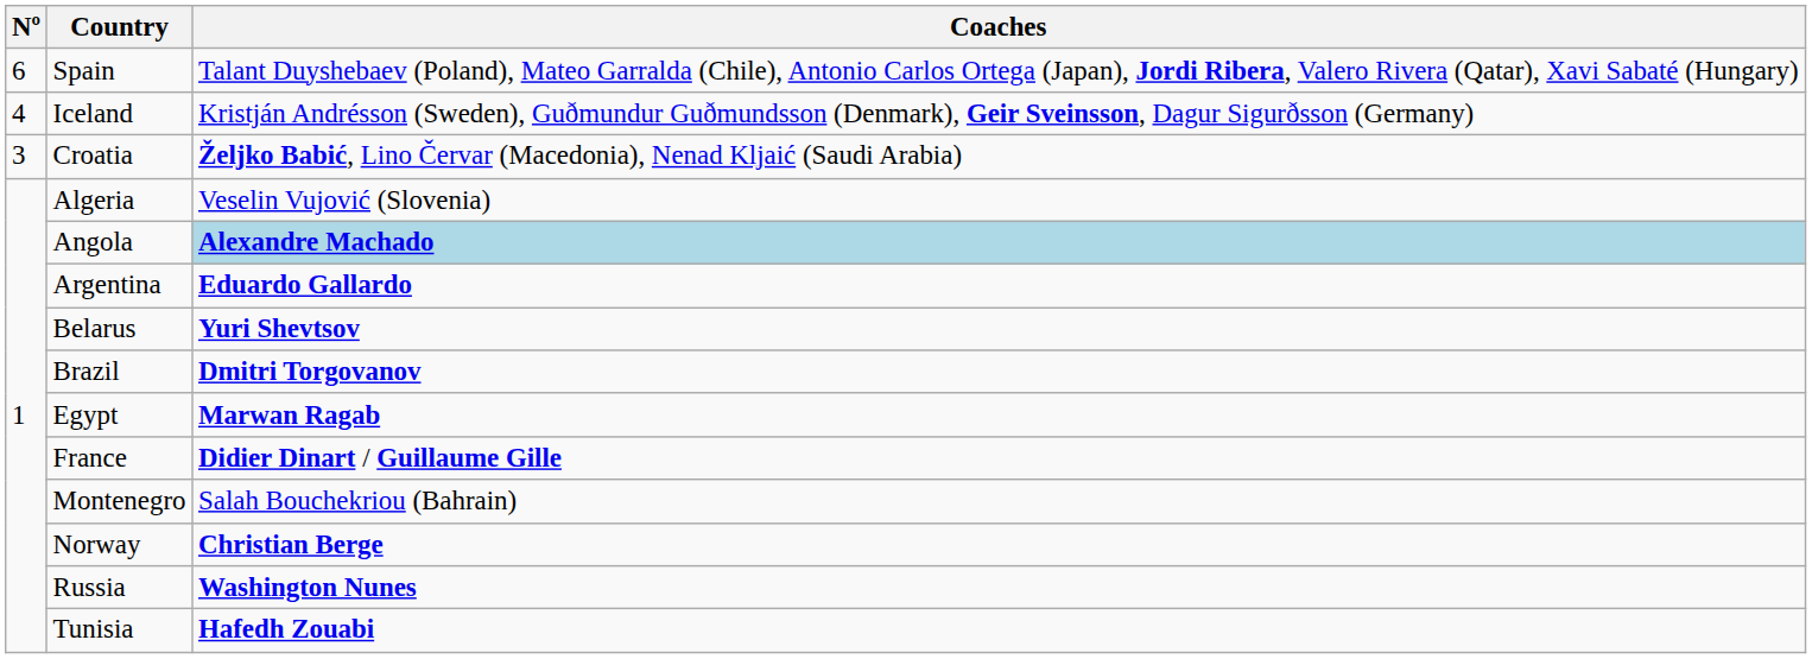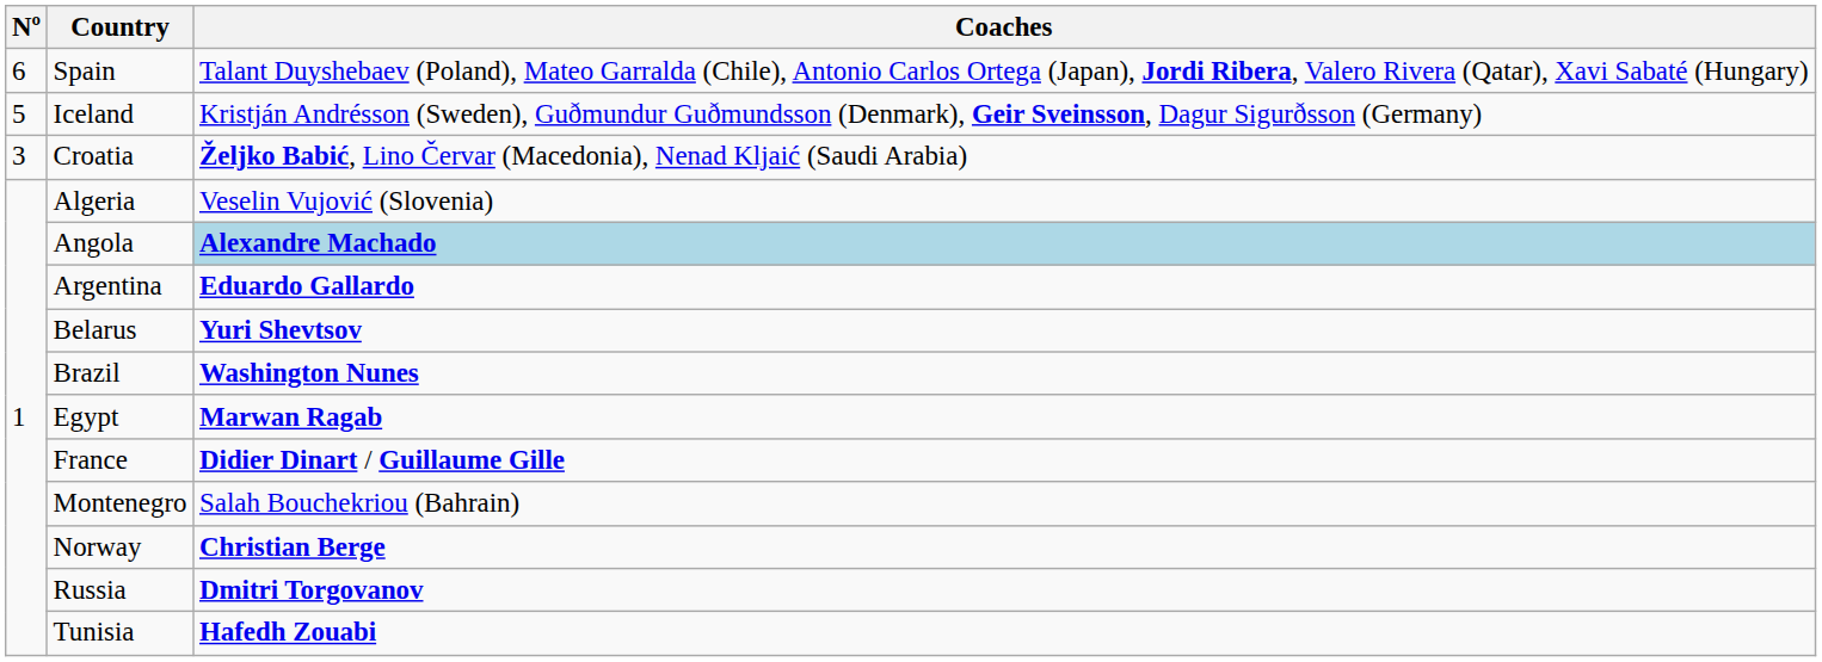Iceland | Nº: 4 -> 5
Brazil | Coaches: Dmitri Torgovanov -> Washington Nunes
Russia | Coaches: Washington Nunes -> Dmitri Torgovanov
